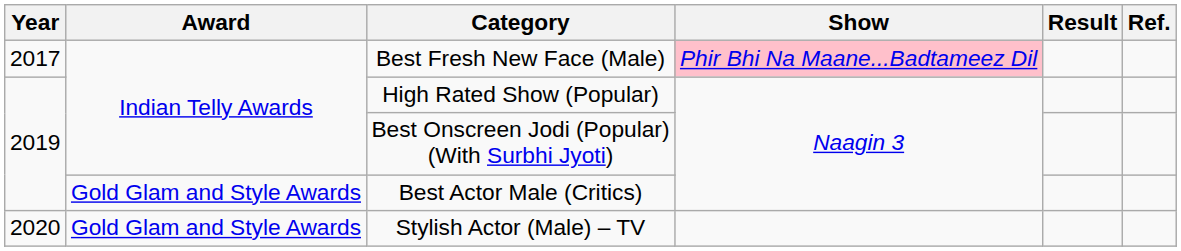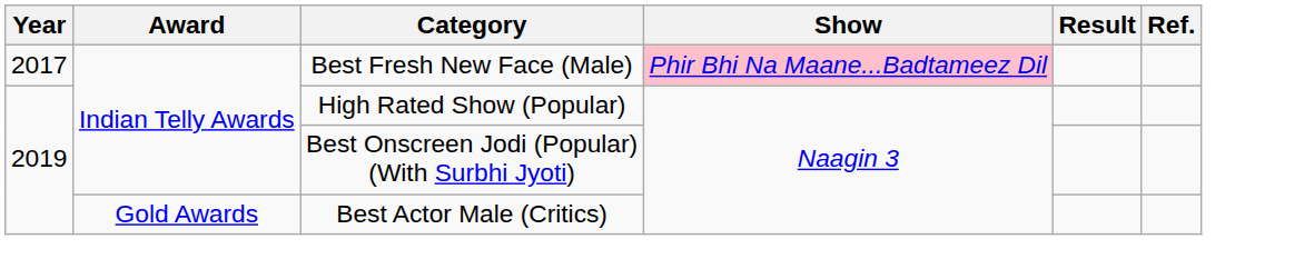Best Actor Male (Critics) | Award: Gold Glam and Style Awards -> Gold Awards
- row: 2020 | Gold Glam and Style Awards | Stylish Actor (Male) – TV
